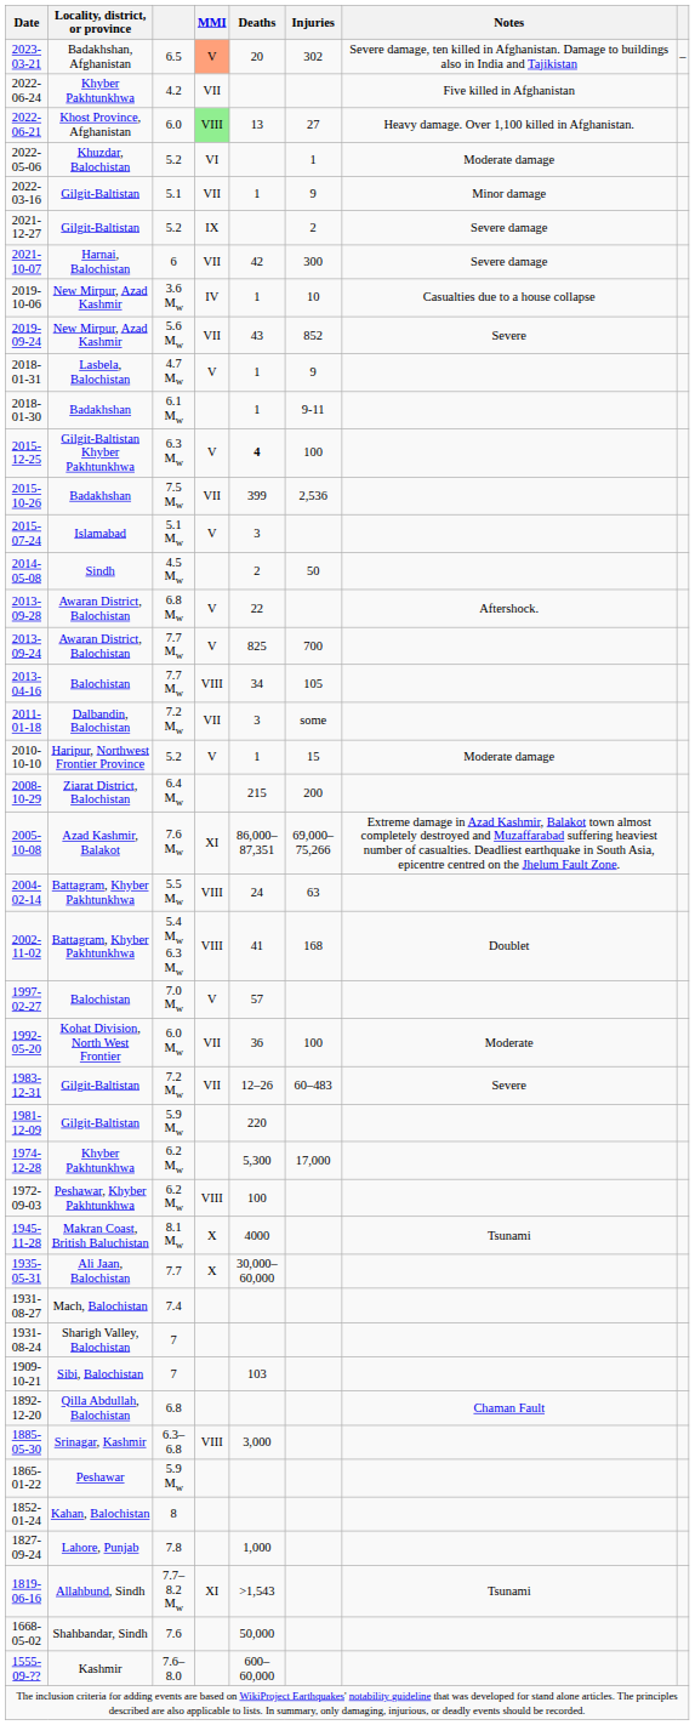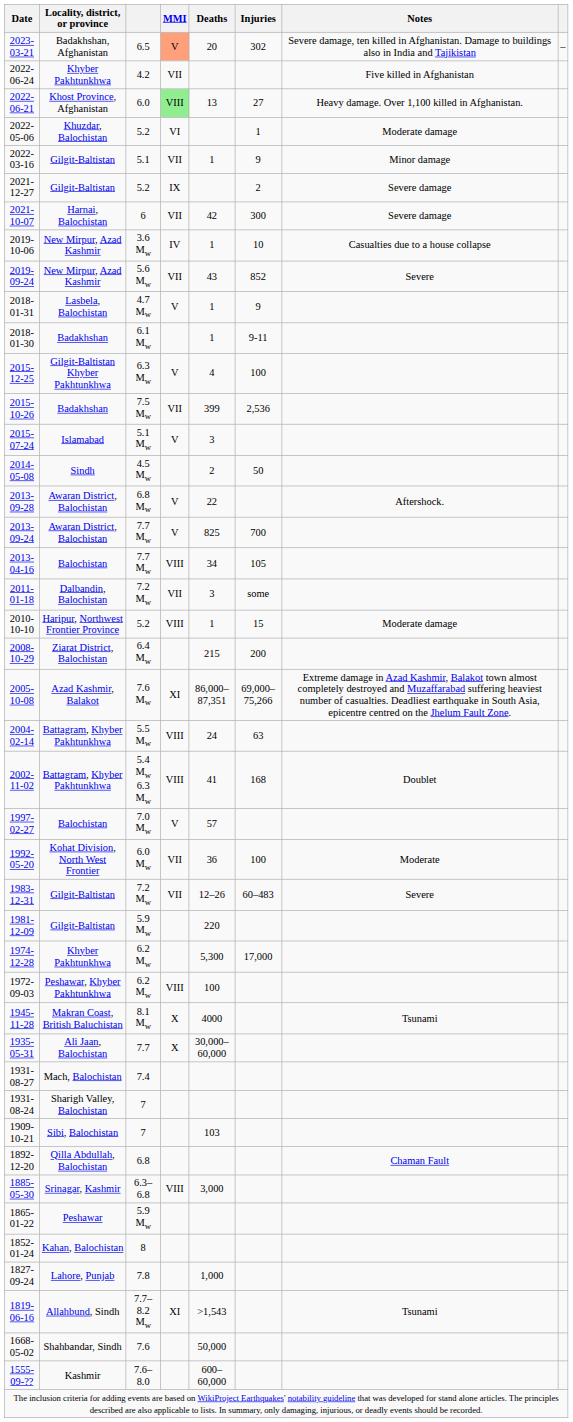2015-12-25 | Deaths: bold -> normal
2010-10-10 | MMI: V -> VIII
